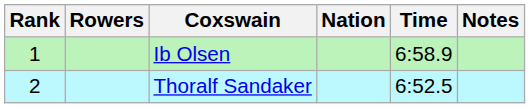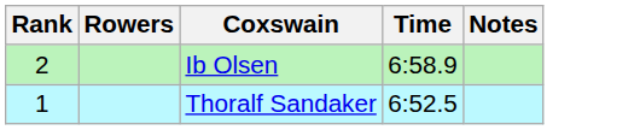- column: Nation
Ib Olsen | Rank: 1 -> 2
Thoralf Sandaker | Rank: 2 -> 1
